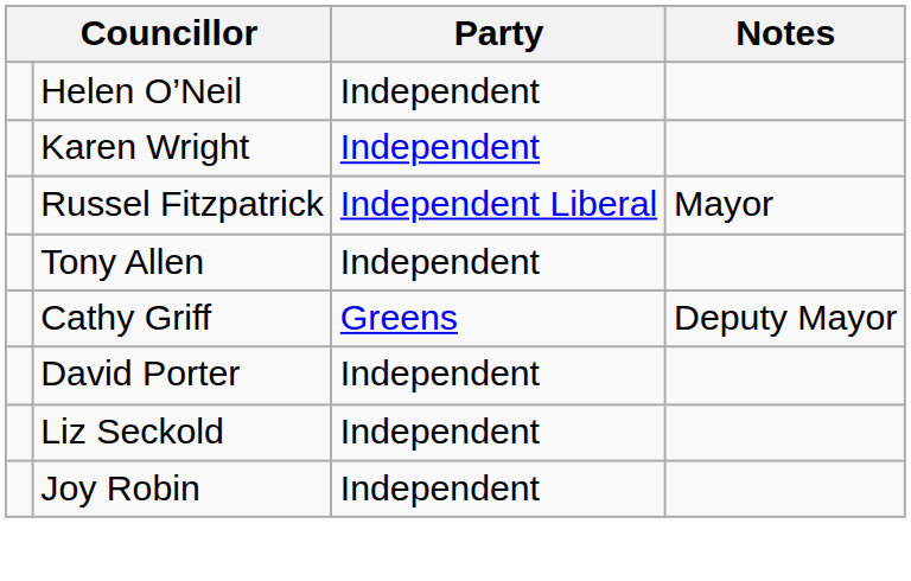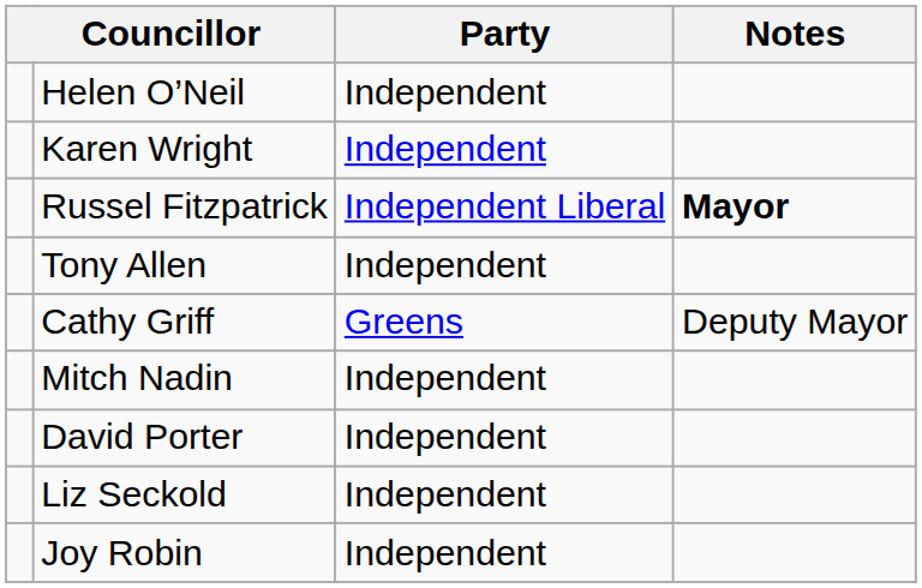Russel Fitzpatrick | Notes: normal -> bold
+ row: Mitch Nadin | Independent
